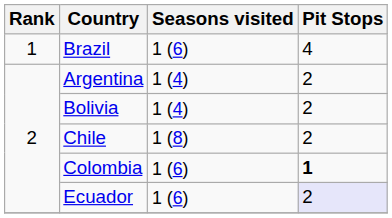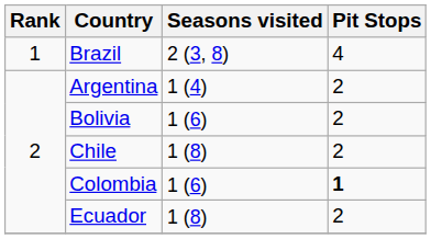Brazil | Seasons visited: 1 (6) -> 2 (3, 8)
Bolivia | Seasons visited: 1 (4) -> 1 (6)
Ecuador | Seasons visited: 1 (6) -> 1 (8)
Ecuador | Pit Stops: lavender background -> no background
